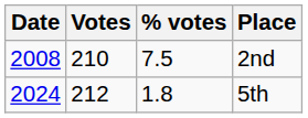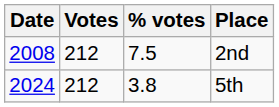2nd | Votes: 210 -> 212
5th | % votes: 1.8 -> 3.8
